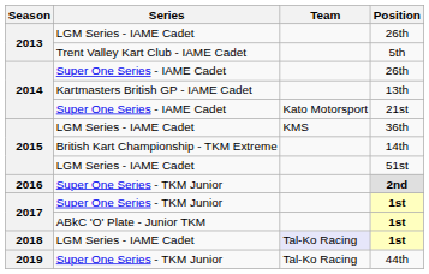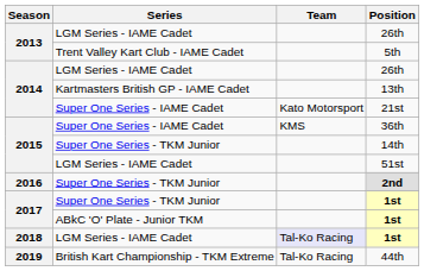2014 / 26th | Series: Super One Series - IAME Cadet -> LGM Series - IAME Cadet
36th | Series: LGM Series - IAME Cadet -> Super One Series - IAME Cadet
14th | Series: British Kart Championship - TKM Extreme -> Super One Series - TKM Junior
44th | Series: Super One Series - TKM Junior -> British Kart Championship - TKM Extreme
